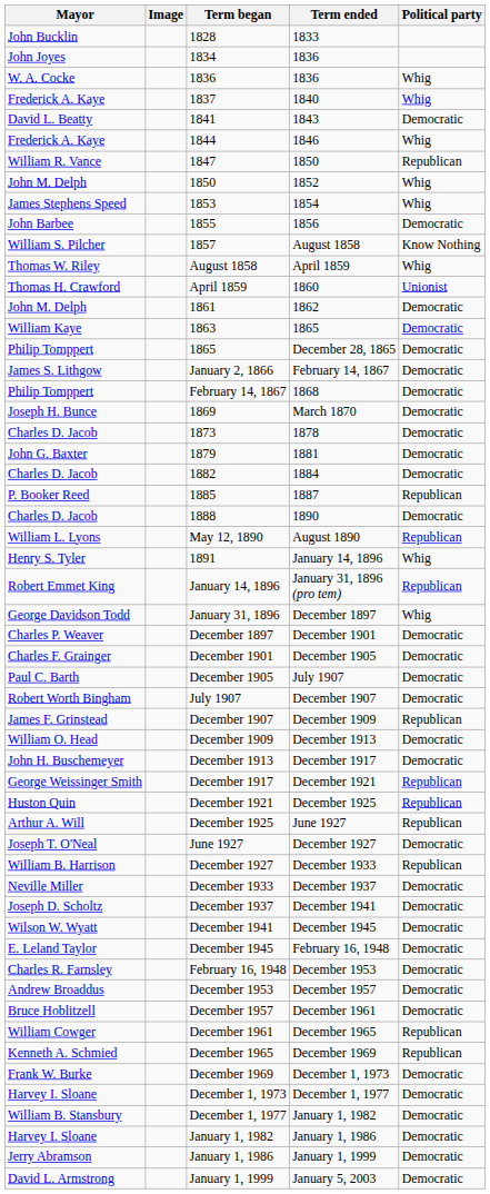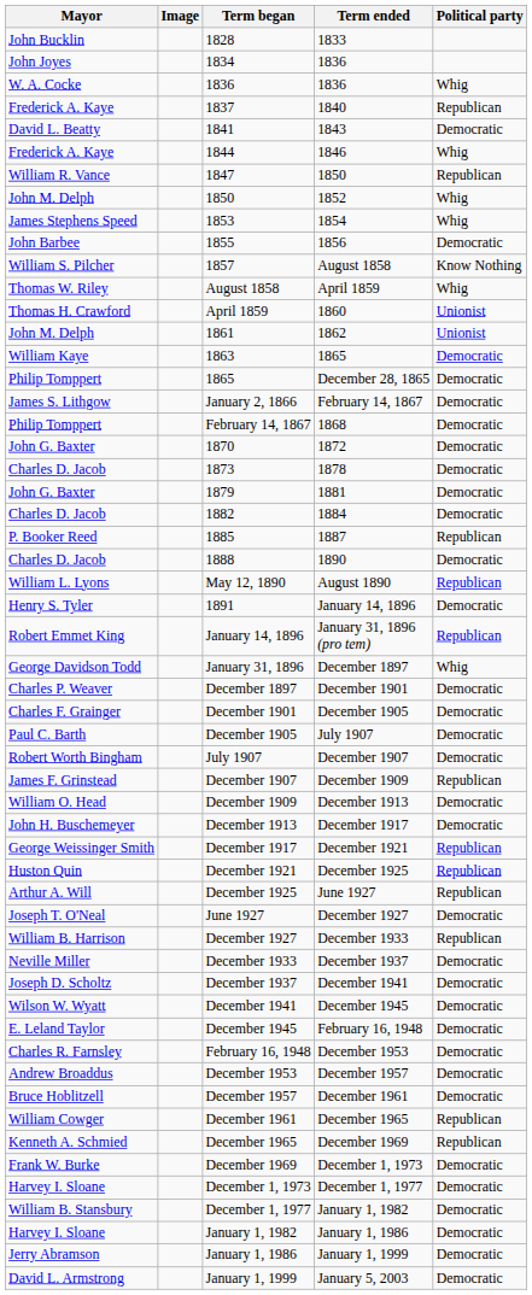1837 | Political party: Whig -> Republican
1861 | Political party: Democratic -> Unionist
- row: Joseph H. Bunce | 1869 | March 1870 | Democratic
+ row: John G. Baxter | 1870 | 1872 | Democratic
1891 | Political party: Whig -> Democratic
